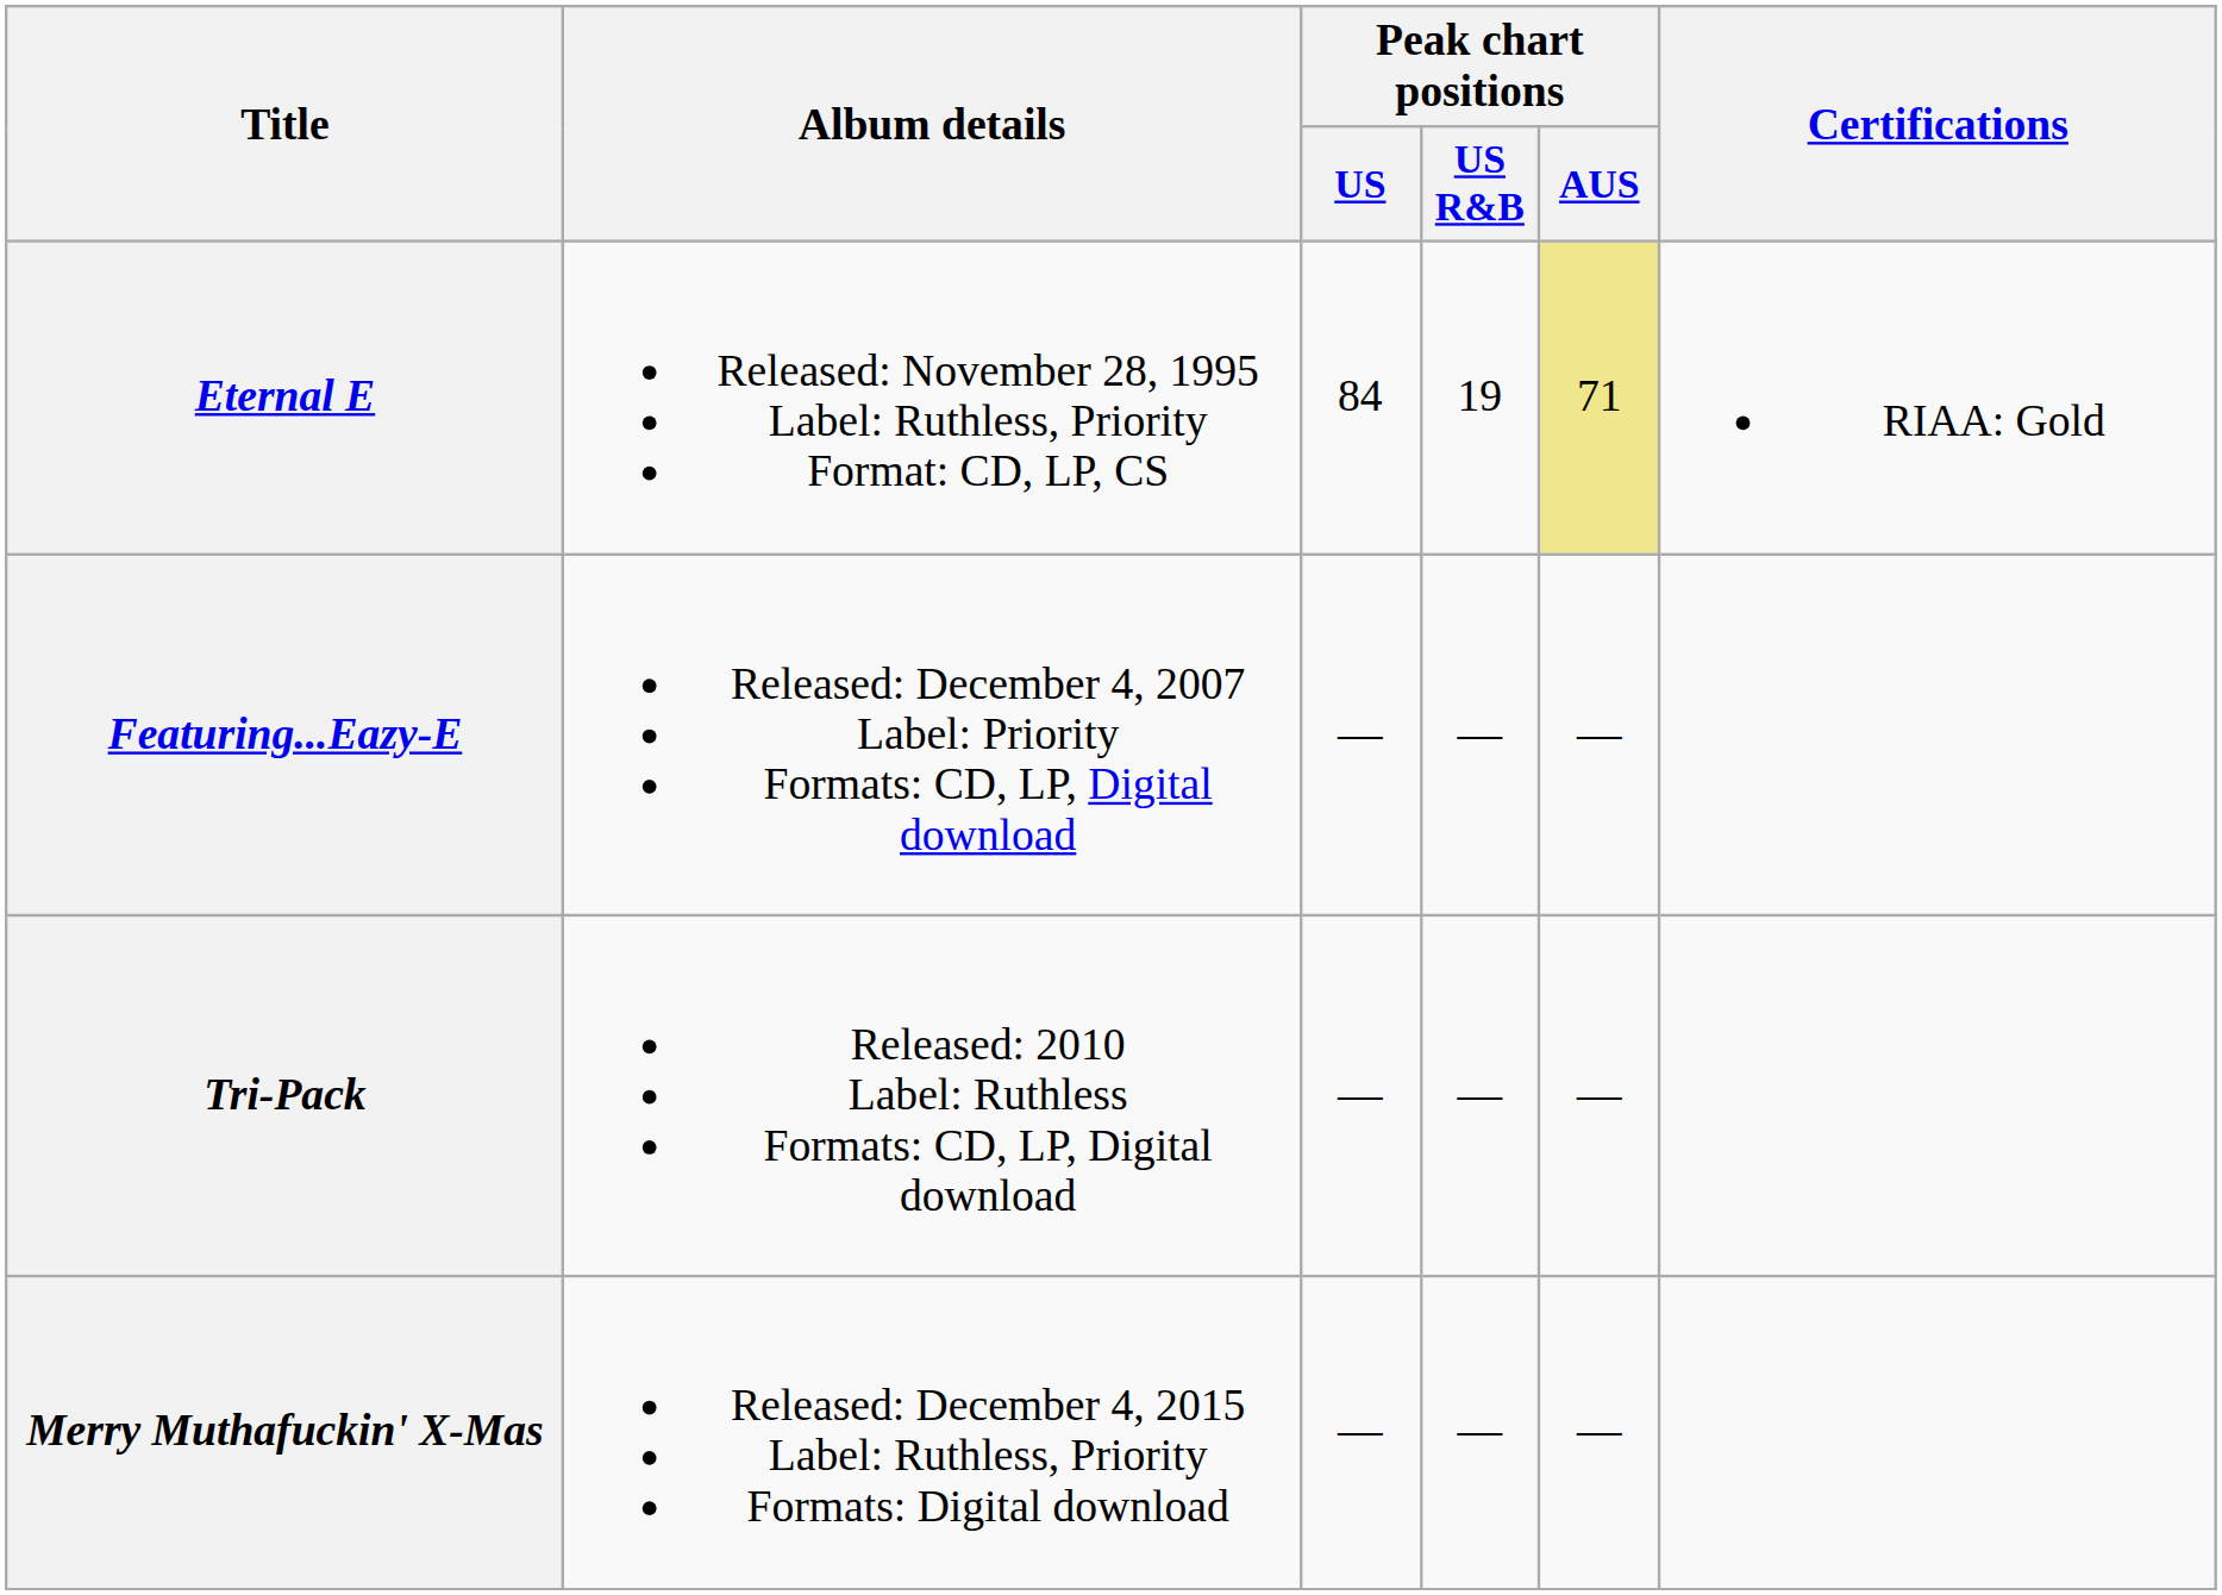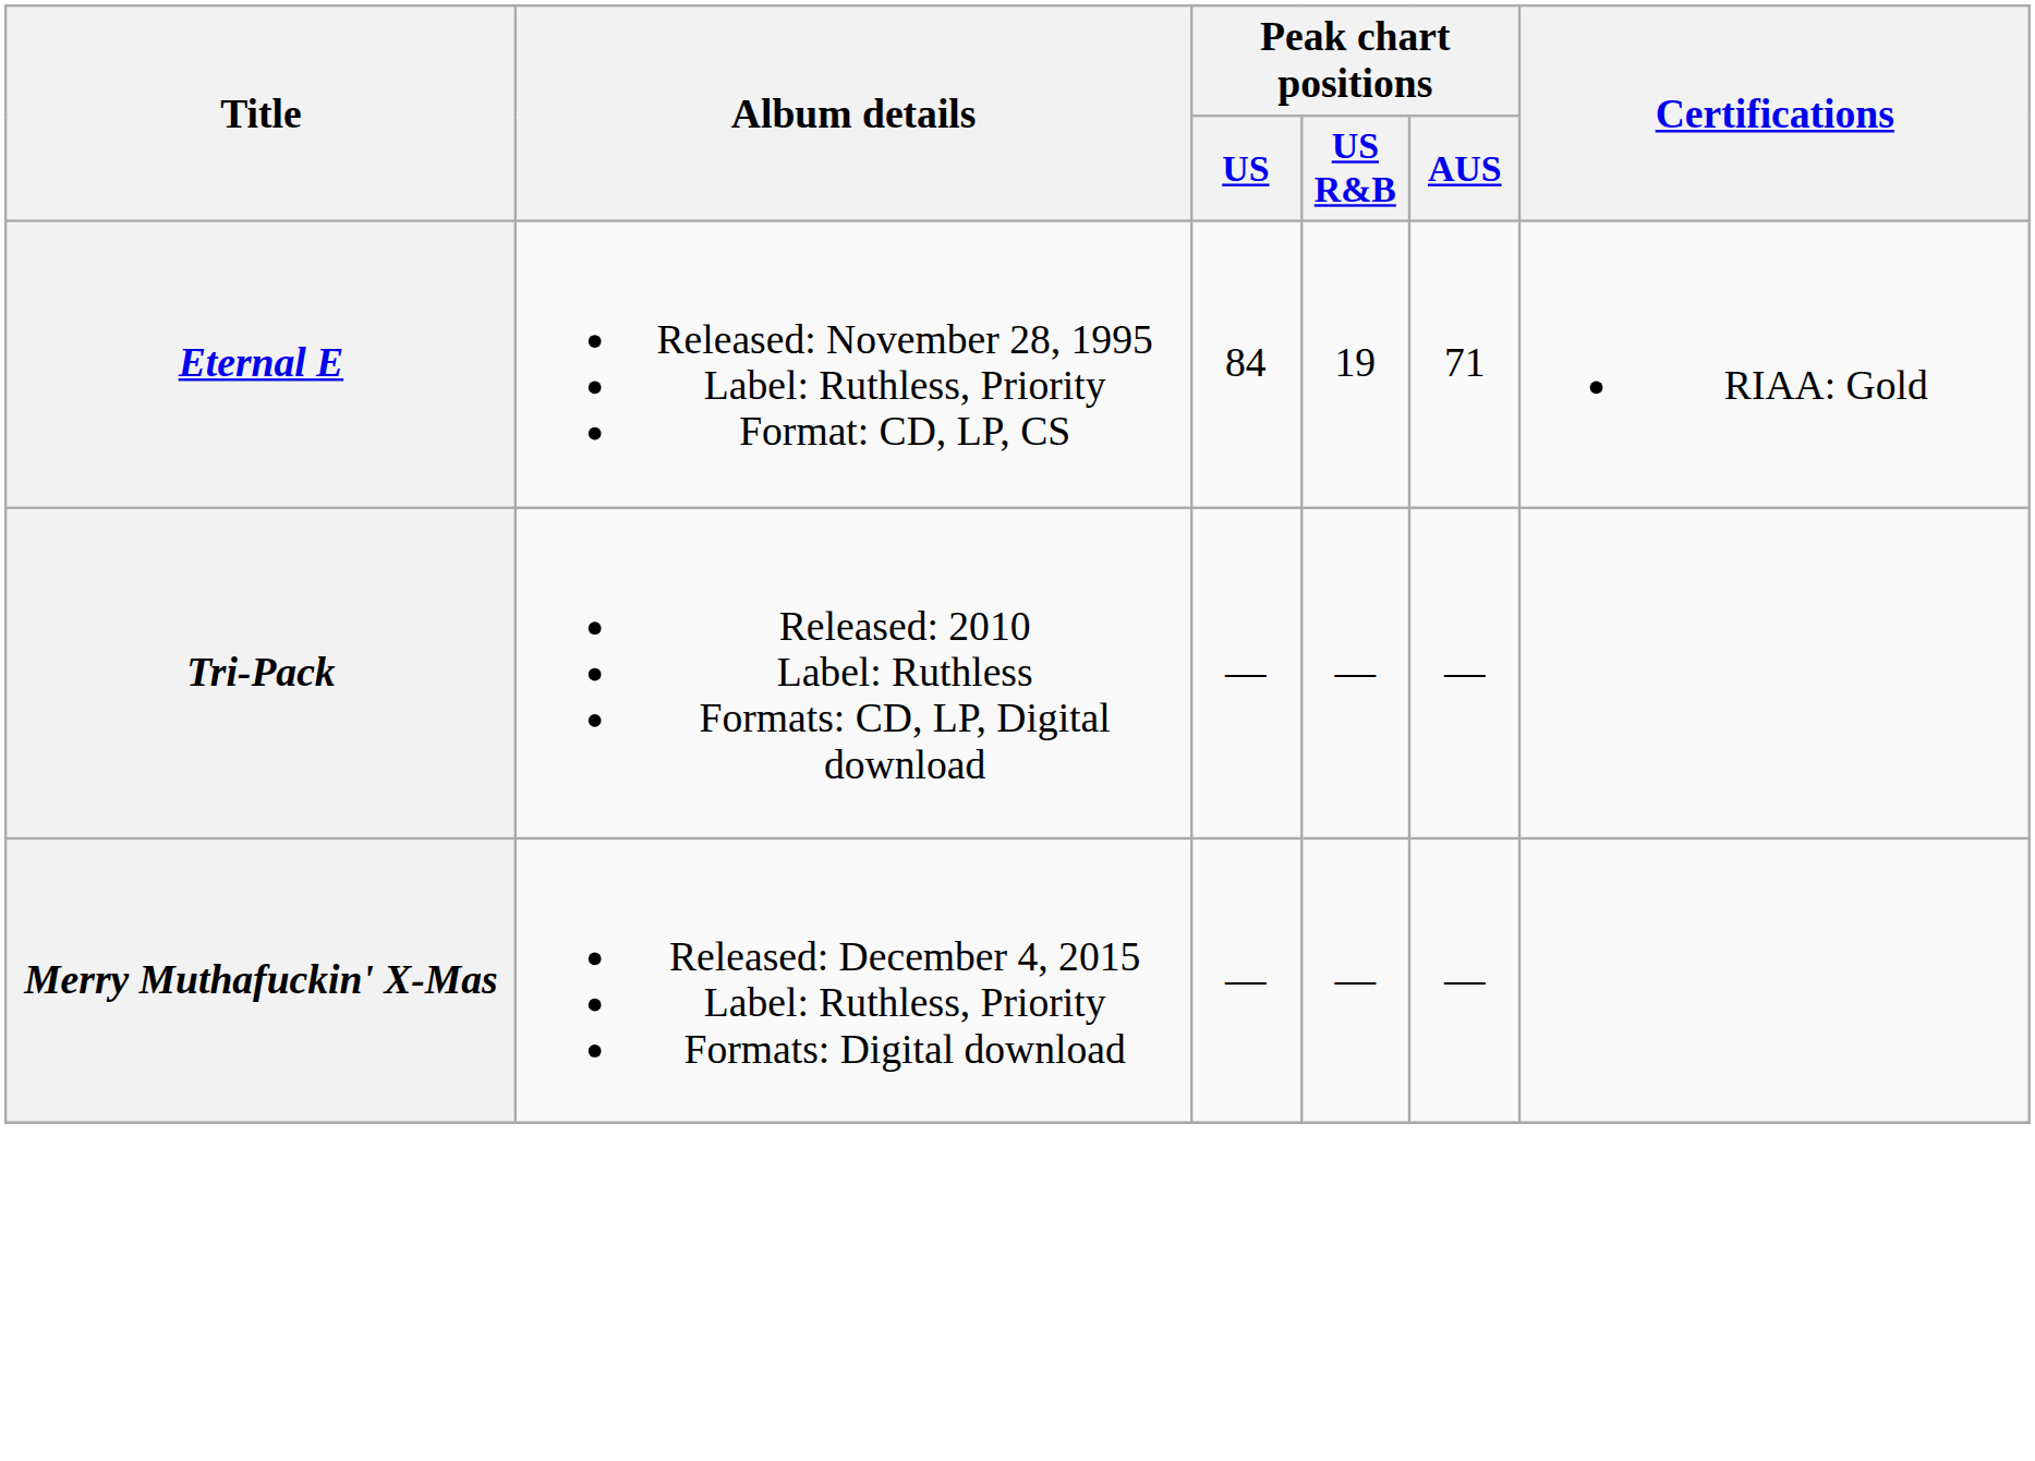Eternal E | Peak chart positions / AUS: khaki background -> no background
- row: Featuring...Eazy-E | Released: December 4, 2007 Label: Priority Formats: CD, LP, Digital download | — | — | —
